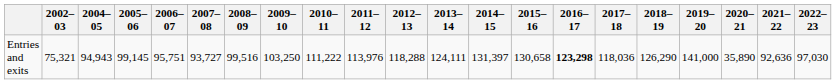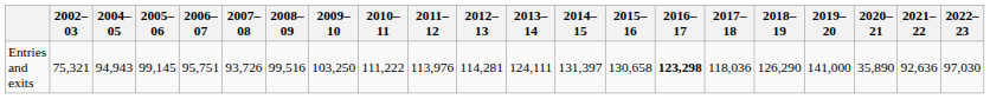Entries and exits | 2007–08: 93,727 -> 93,726
Entries and exits | 2012–13: 118,288 -> 114,281
